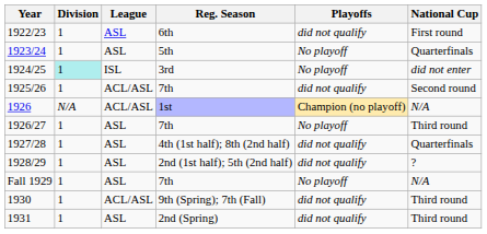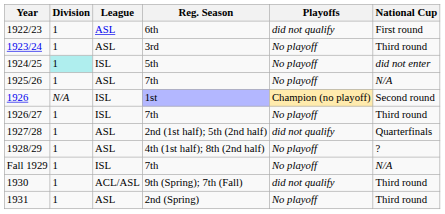1923/24 | Reg. Season: 5th -> 3rd
1923/24 | National Cup: Quarterfinals -> Third round
1924/25 | Reg. Season: 3rd -> 5th
1925/26 | League: ACL/ASL -> ASL
1925/26 | Playoffs: did not qualify -> No playoff
1925/26 | National Cup: Second round -> N/A
1926 | League: ACL/ASL -> ISL
1926 | National Cup: N/A -> Second round
1926/27 | League: ASL -> ISL
1927/28 | Reg. Season: 4th (1st half); 8th (2nd half) -> 2nd (1st half); 5th (2nd half)
1928/29 | Reg. Season: 2nd (1st half); 5th (2nd half) -> 4th (1st half); 8th (2nd half)
1928/29 | Playoffs: did not qualify -> No playoff
Fall 1929 | League: ASL -> ISL
1931 | Playoffs: did not qualify -> No playoff
